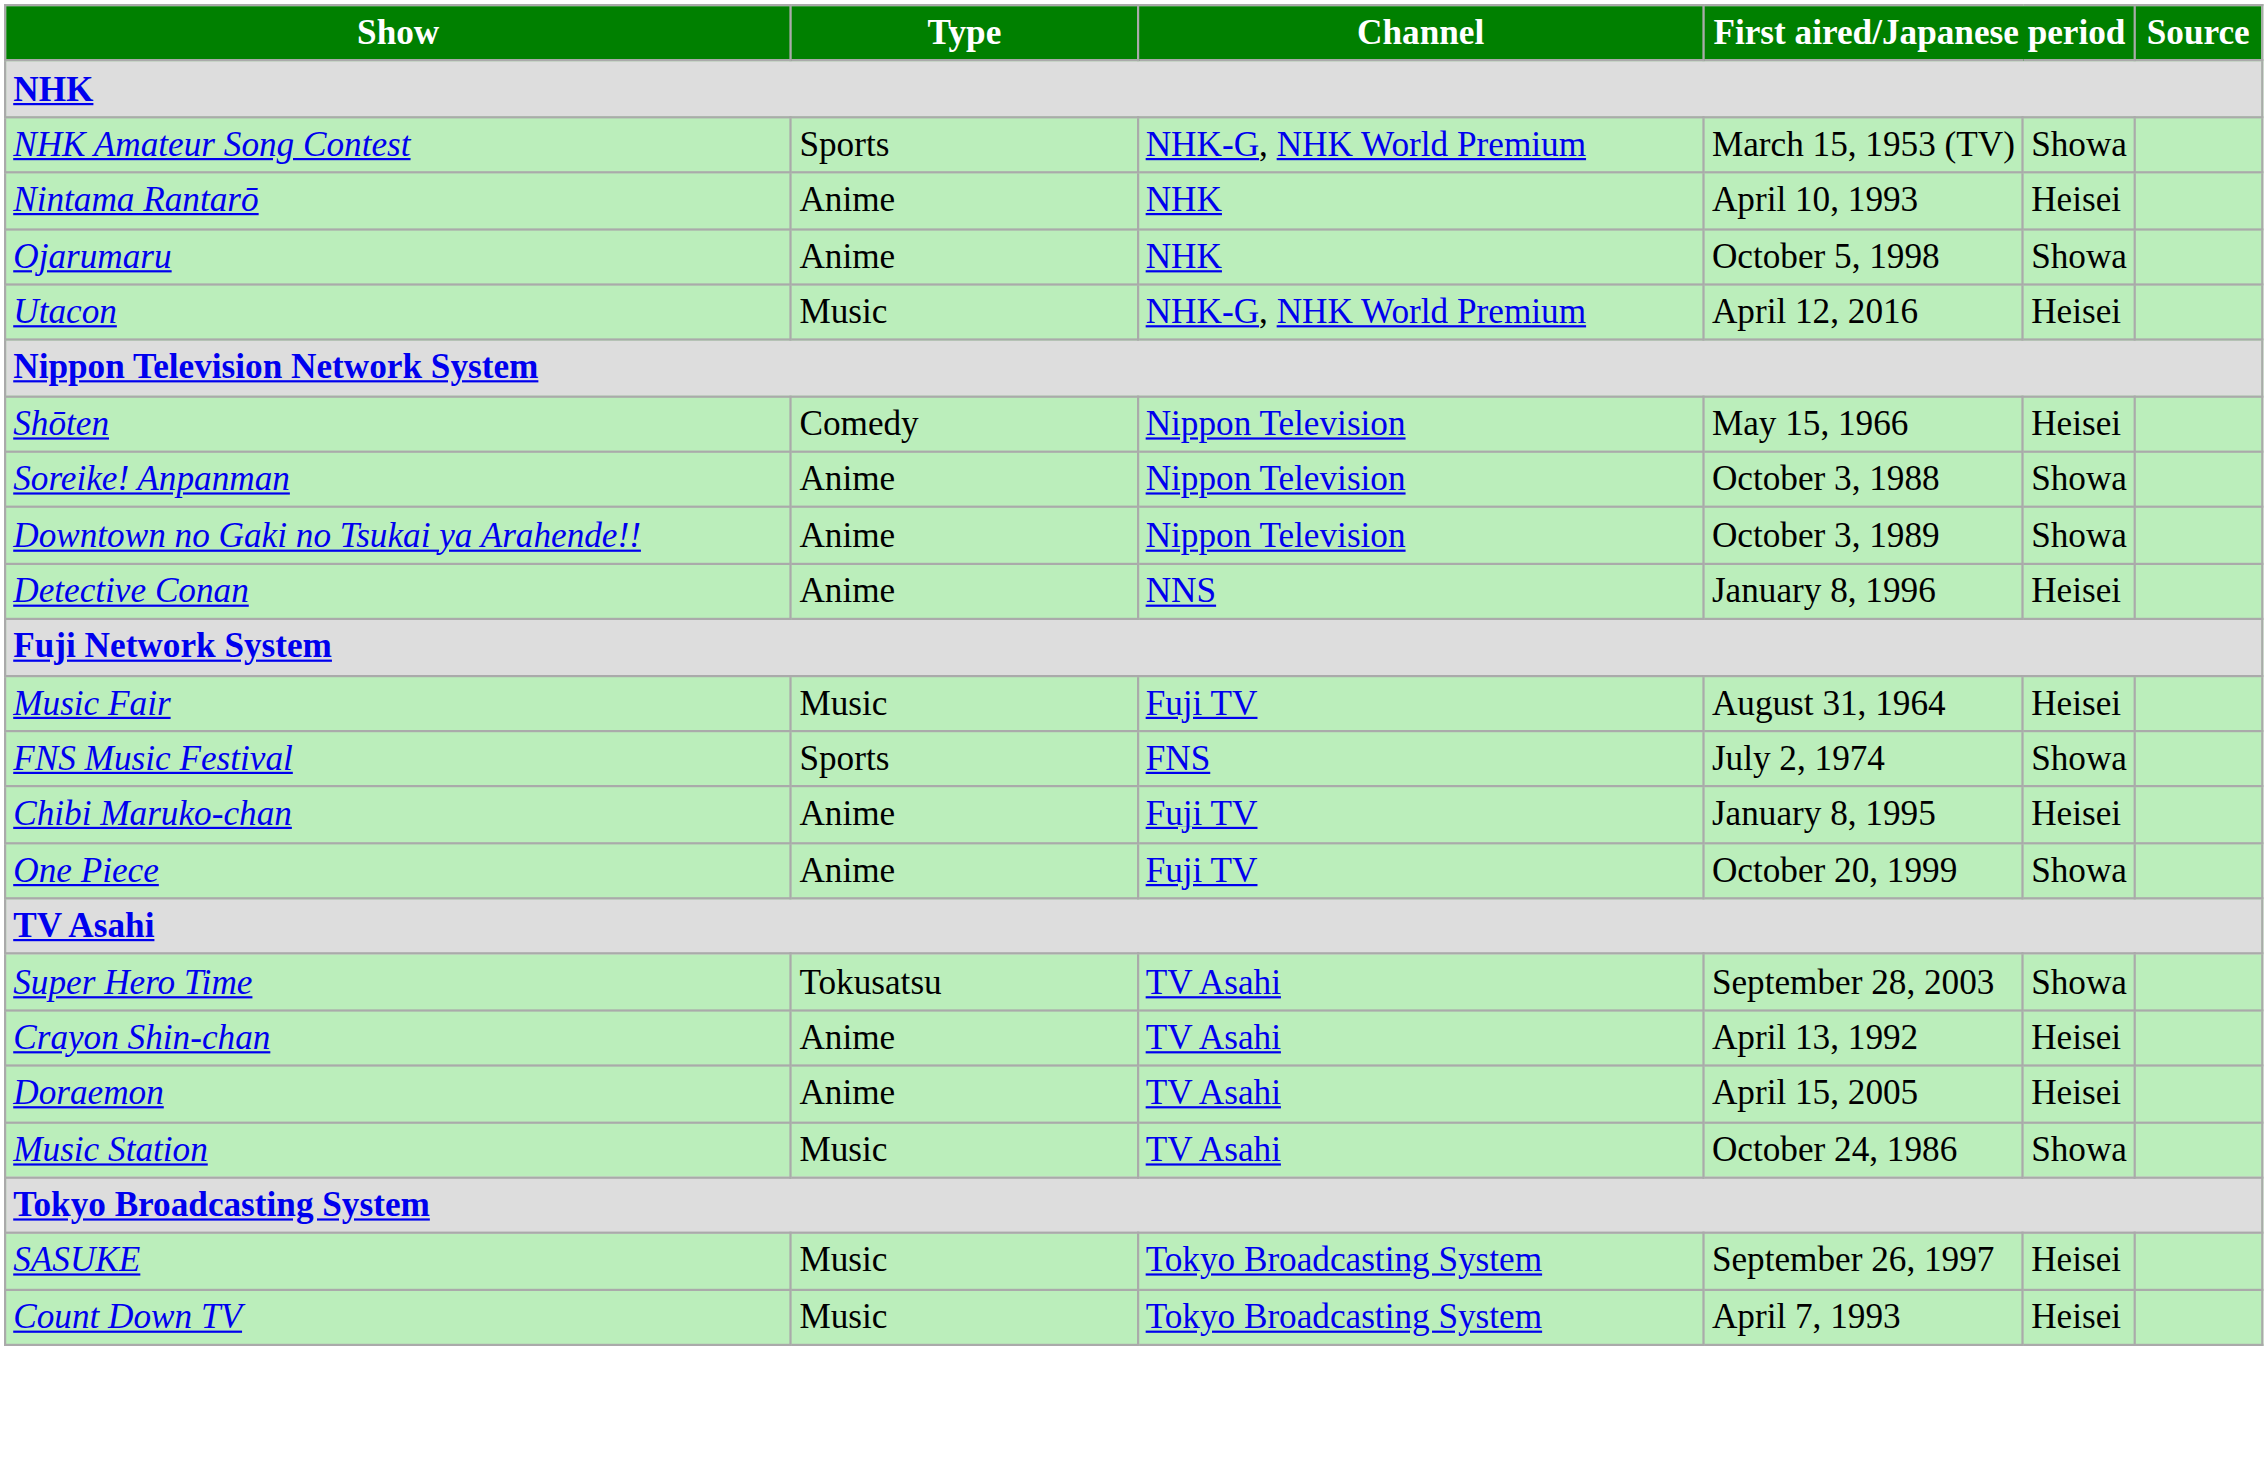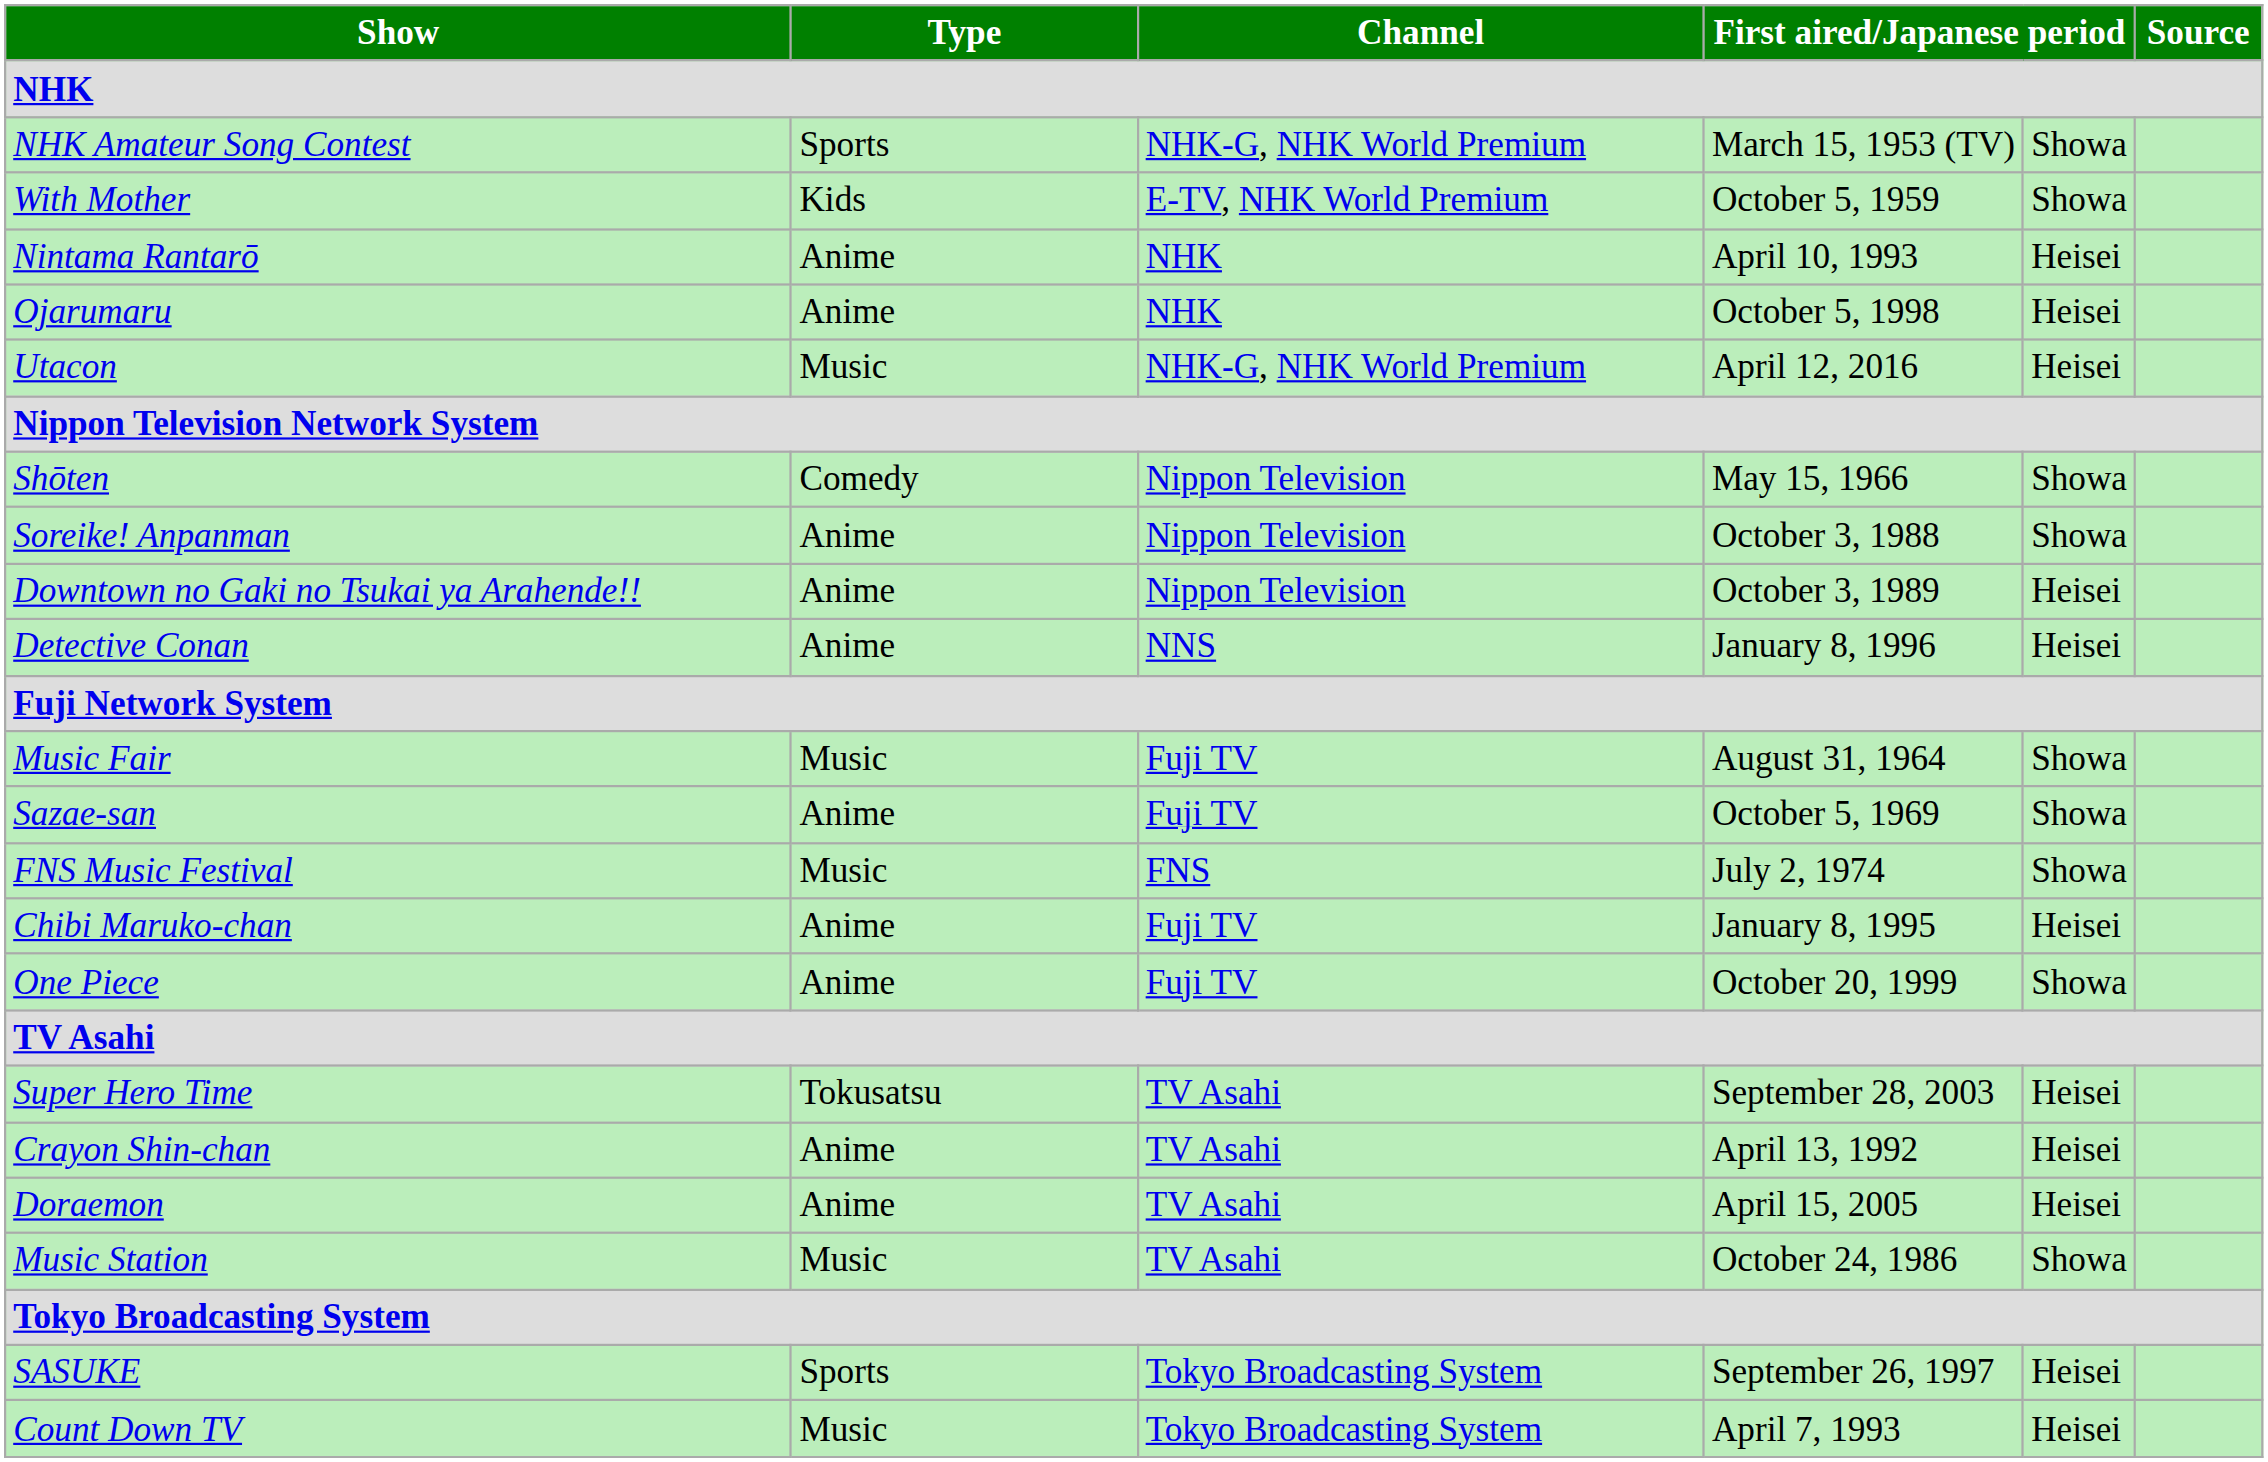+ row: With Mother | Kids | E-TV, NHK World Premium | October 5, 1959 | Showa
Ojarumaru | column 5: Showa -> Heisei
Shōten | column 5: Heisei -> Showa
Downtown no Gaki no Tsukai ya Arahende!! | column 5: Showa -> Heisei
Music Fair | column 5: Heisei -> Showa
+ row: Sazae-san | Anime | Fuji TV | October 5, 1969 | Showa
FNS Music Festival | Type: Sports -> Music
Super Hero Time | column 5: Showa -> Heisei
SASUKE | Type: Music -> Sports
